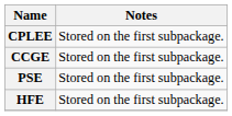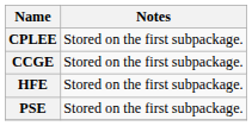rows swapped: HFE <-> PSE
